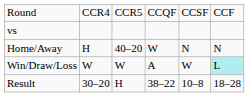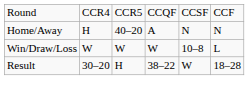- row: vs
Home/Away | column 4: W -> A
Win/Draw/Loss | column 4: A -> W
Win/Draw/Loss | column 5: W -> 10–8
Win/Draw/Loss | column 6: paleturquoise background -> no background
Result | column 5: 10–8 -> W
